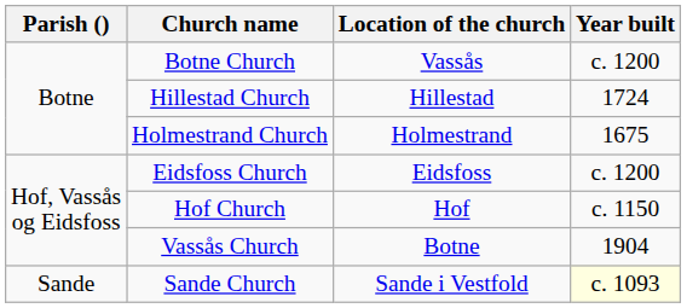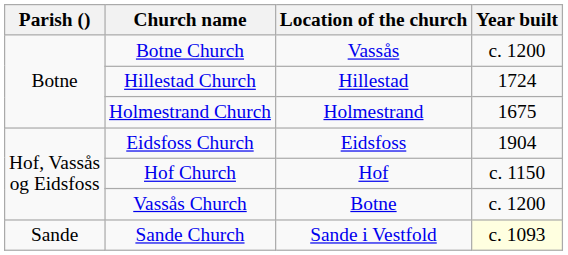Eidsfoss Church | Year built: c. 1200 -> 1904
Vassås Church | Year built: 1904 -> c. 1200
